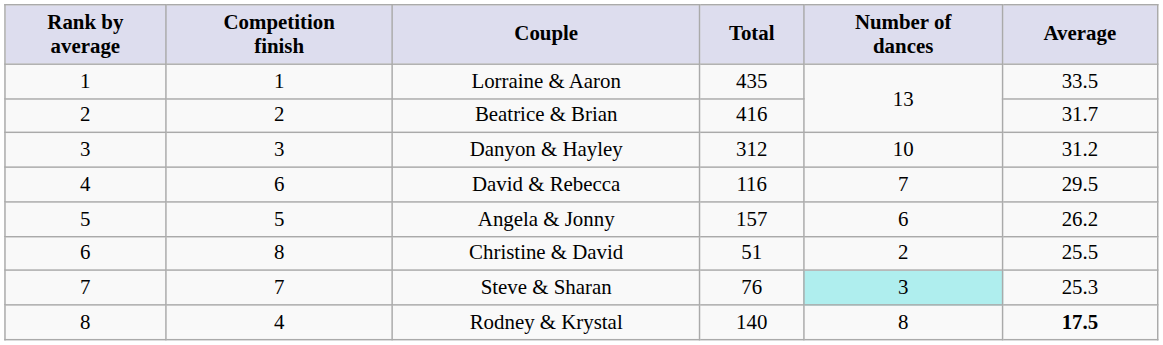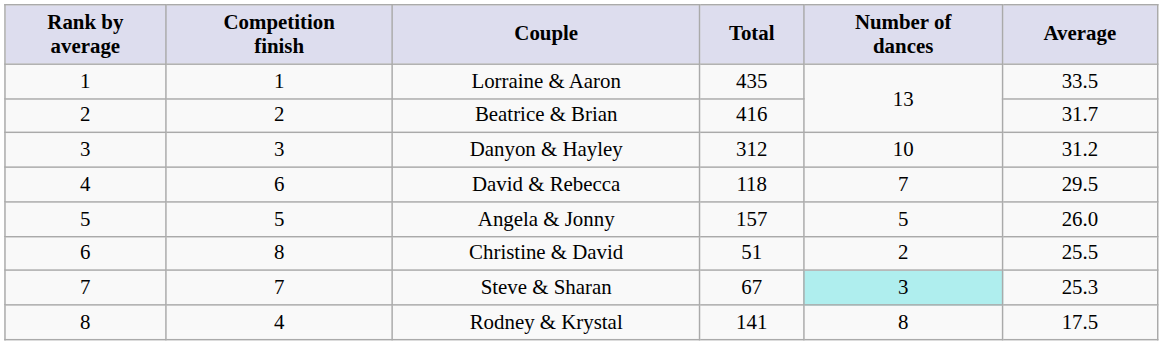David & Rebecca | Total: 116 -> 118
Angela & Jonny | Number of dances: 6 -> 5
Angela & Jonny | Average: 26.2 -> 26.0
Steve & Sharan | Total: 76 -> 67
Rodney & Krystal | Total: 140 -> 141
Rodney & Krystal | Average: bold -> normal
